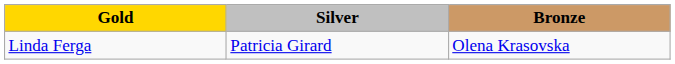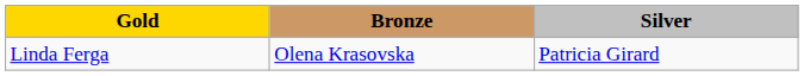columns swapped: Silver <-> Bronze
